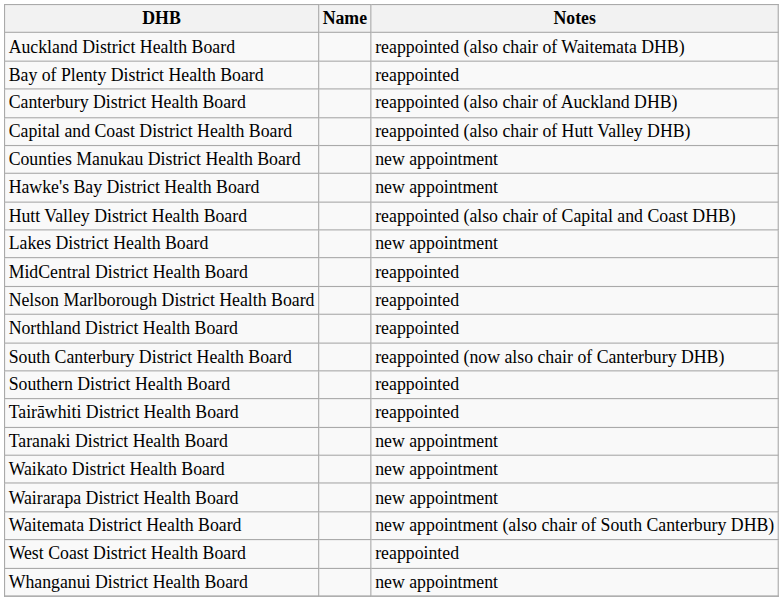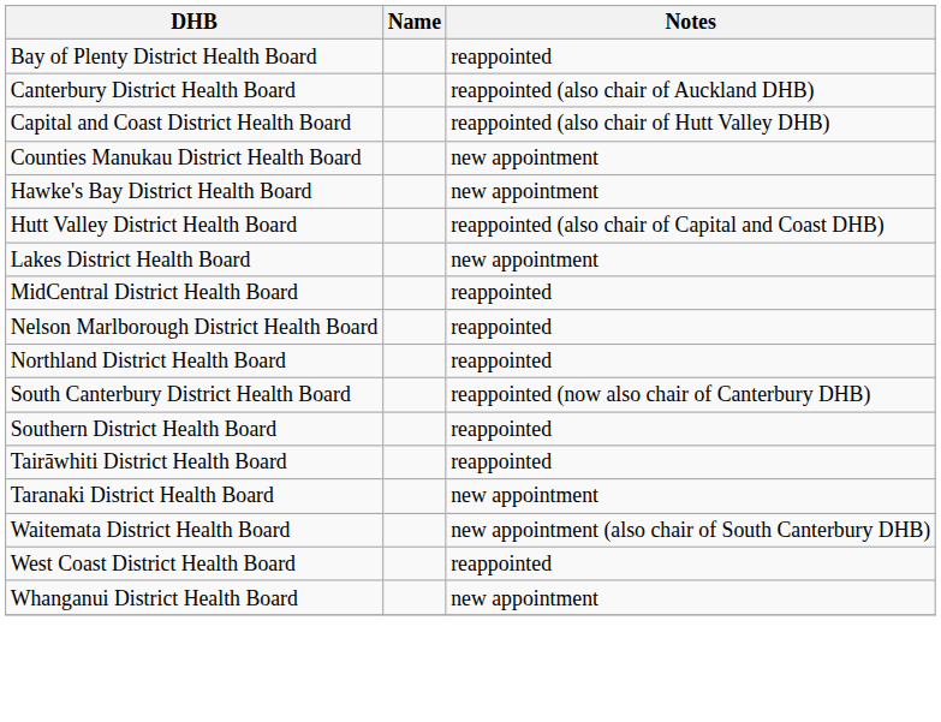- row: Auckland District Health Board | reappointed (also chair of Waitemata DHB)
- row: Waikato District Health Board | new appointment
- row: Wairarapa District Health Board | new appointment
